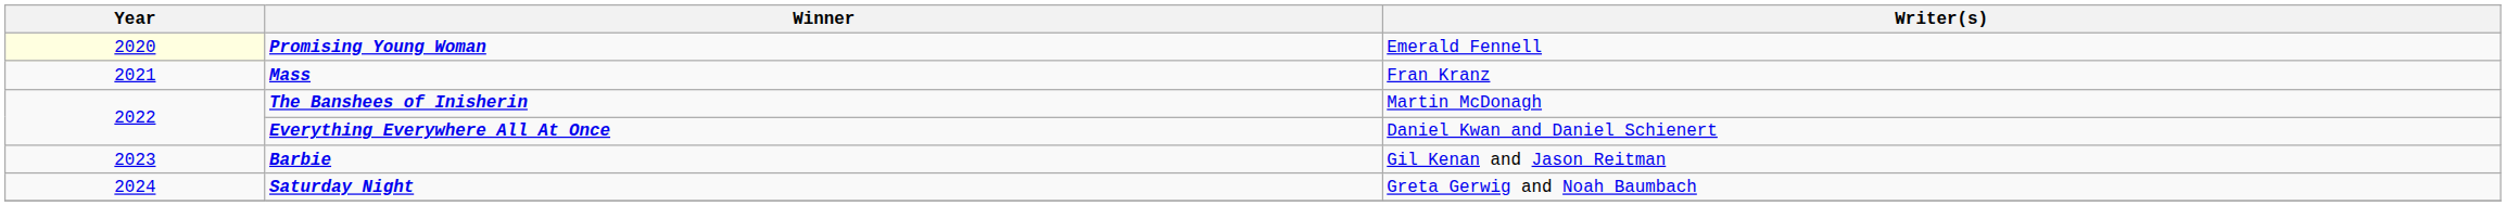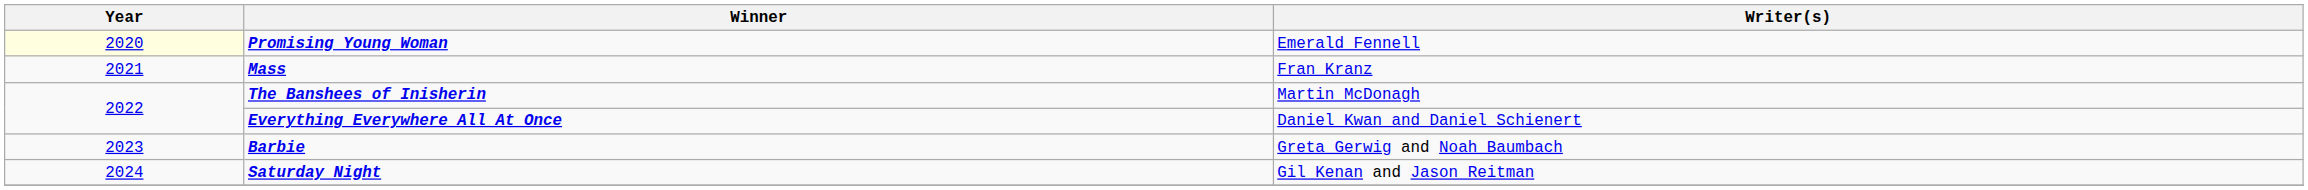Barbie | Writer(s): Gil Kenan and Jason Reitman -> Greta Gerwig and Noah Baumbach
Saturday Night | Writer(s): Greta Gerwig and Noah Baumbach -> Gil Kenan and Jason Reitman
